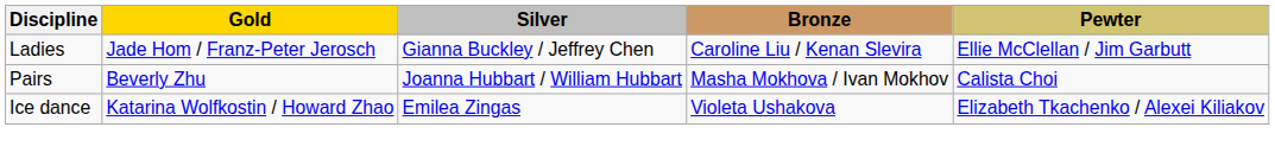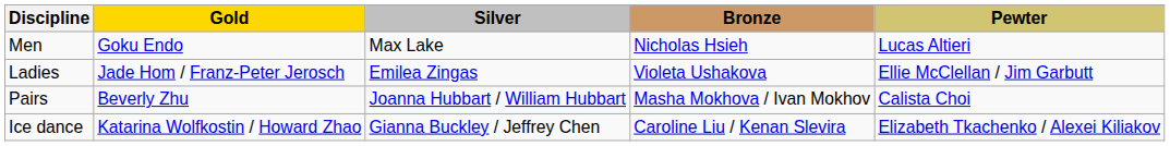+ row: Men | Goku Endo | Max Lake | Nicholas Hsieh | Lucas Altieri
Ladies | Silver: Gianna Buckley / Jeffrey Chen -> Emilea Zingas
Ladies | Bronze: Caroline Liu / Kenan Slevira -> Violeta Ushakova
Ice dance | Silver: Emilea Zingas -> Gianna Buckley / Jeffrey Chen
Ice dance | Bronze: Violeta Ushakova -> Caroline Liu / Kenan Slevira
